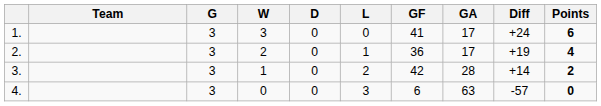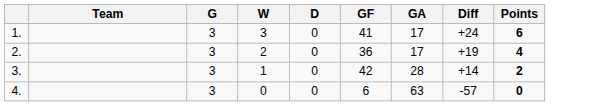- column: L | 0 | 1 | 2 | 3
